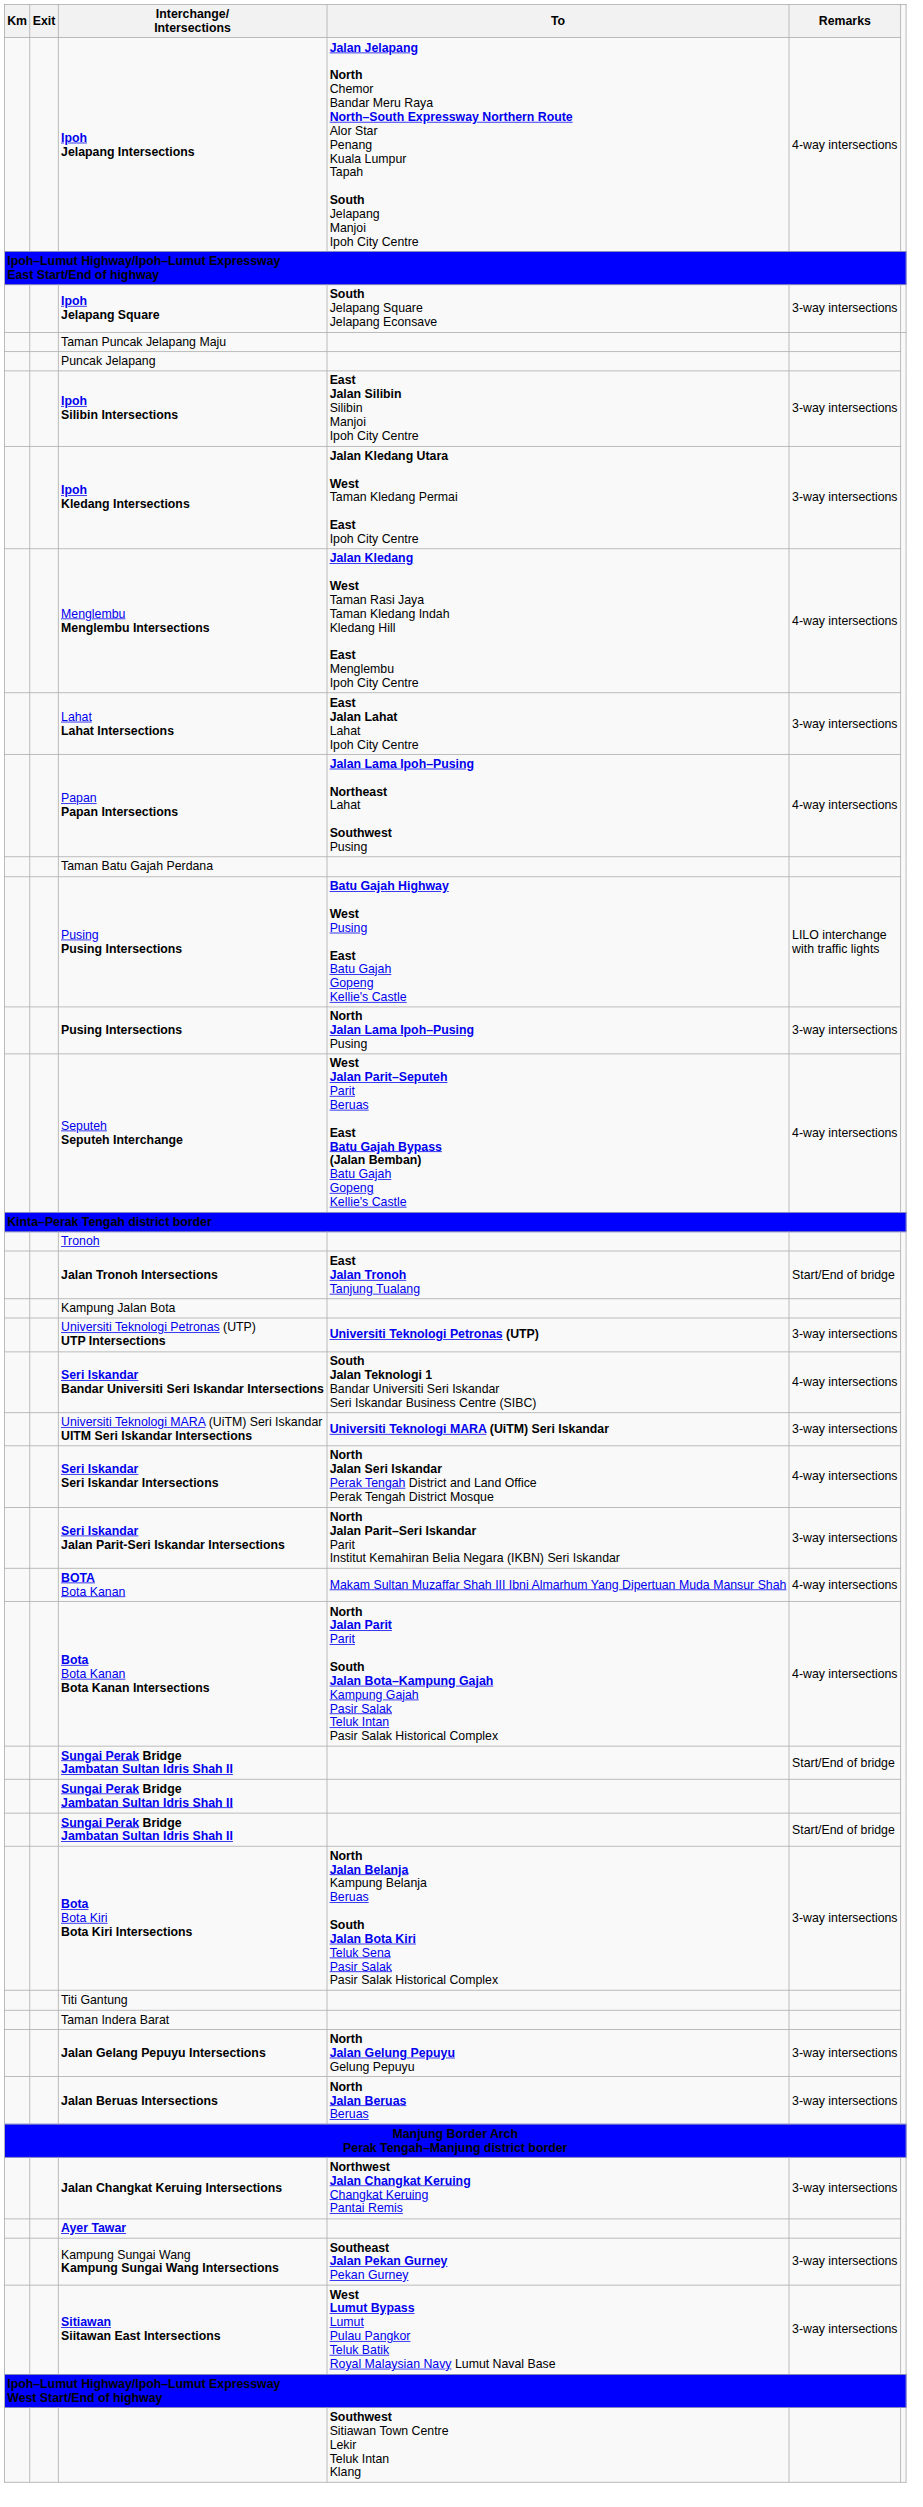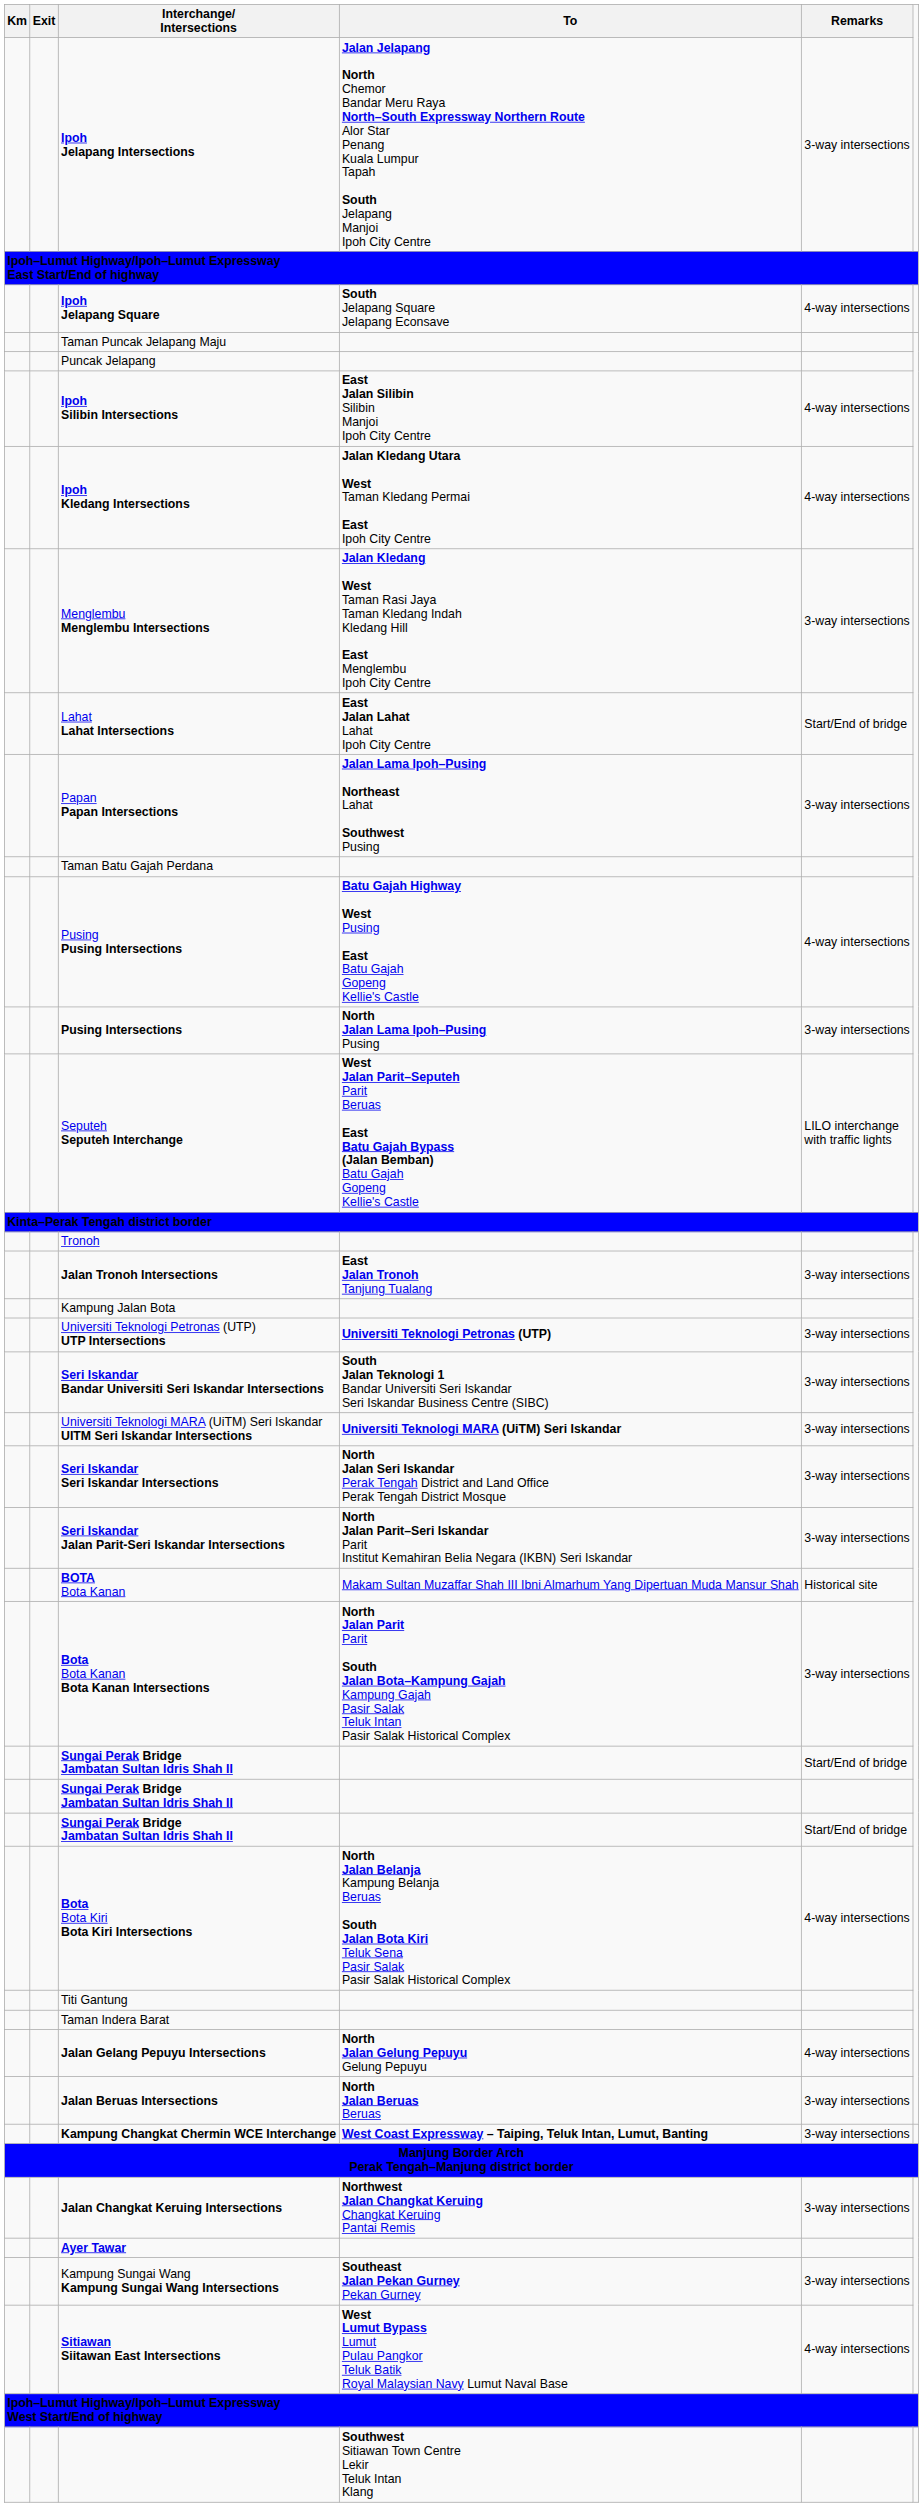Ipoh Jelapang Intersections | Remarks: 4-way intersections -> 3-way intersections
Ipoh Jelapang Square | Remarks: 3-way intersections -> 4-way intersections
Ipoh Silibin Intersections | Remarks: 3-way intersections -> 4-way intersections
Ipoh Kledang Intersections | Remarks: 3-way intersections -> 4-way intersections
Menglembu Menglembu Intersections | Remarks: 4-way intersections -> 3-way intersections
Lahat Lahat Intersections | Remarks: 3-way intersections -> Start/End of bridge
Papan Papan Intersections | Remarks: 4-way intersections -> 3-way intersections
Pusing Pusing Intersections | Remarks: LILO interchange with traffic lights -> 4-way intersections
Seputeh Seputeh Interchange | Remarks: 4-way intersections -> LILO interchange with traffic lights
Jalan Tronoh Intersections | Remarks: Start/End of bridge -> 3-way intersections
Seri Iskandar Bandar Universiti Seri Iskandar Intersections | Remarks: 4-way intersections -> 3-way intersections
Seri Iskandar Seri Iskandar Intersections | Remarks: 4-way intersections -> 3-way intersections
BOTA Bota Kanan | Remarks: 4-way intersections -> Historical site
Bota Bota Kanan Bota Kanan Intersections | Remarks: 4-way intersections -> 3-way intersections
Bota Bota Kiri Bota Kiri Intersections | Remarks: 3-way intersections -> 4-way intersections
Jalan Gelang Pepuyu Intersections | Remarks: 3-way intersections -> 4-way intersections
+ row: Kampung Changkat Chermin WCE Interchange | West Coast Expressway – Taiping, Teluk Intan, Lumut, Banting | 3-way intersections
Sitiawan Siitawan East Intersections | Remarks: 3-way intersections -> 4-way intersections
